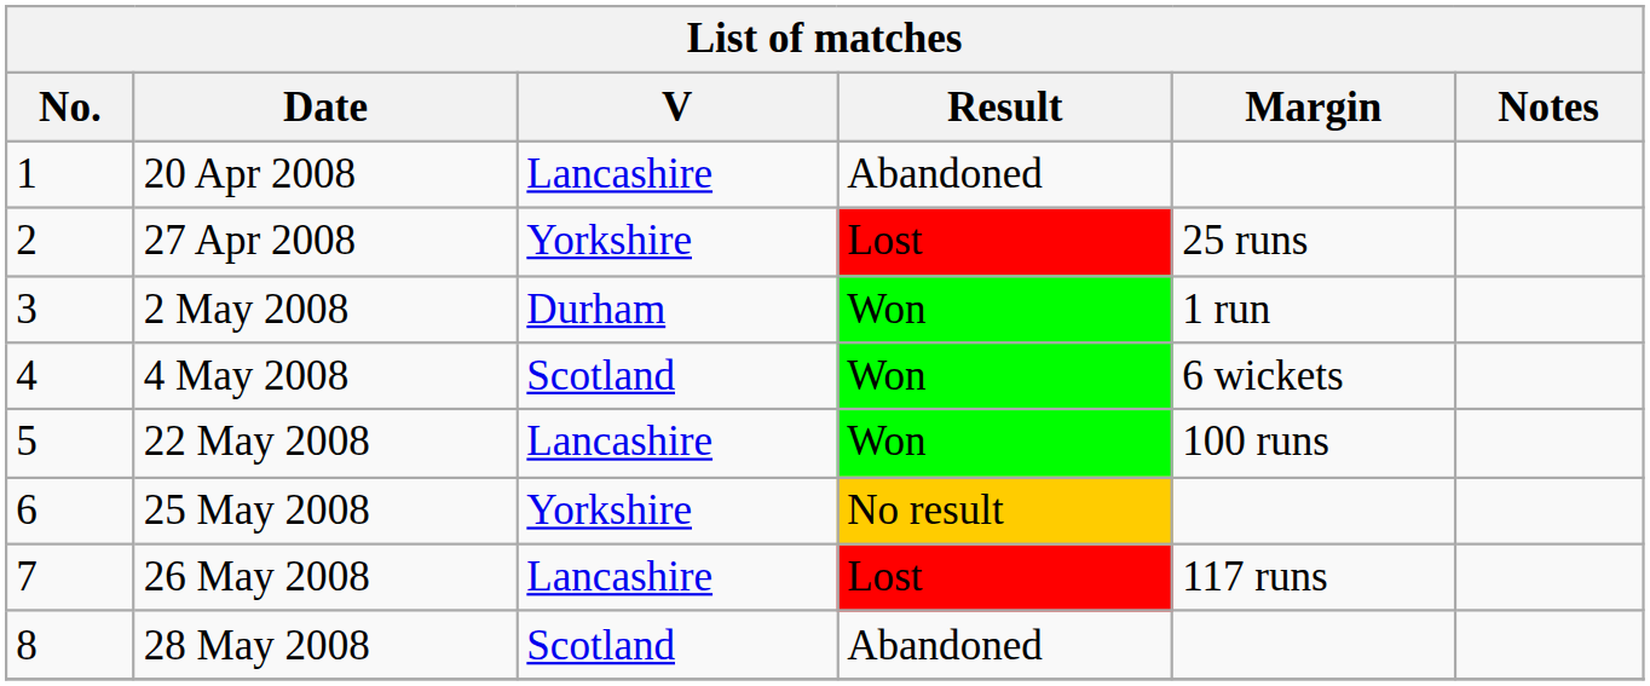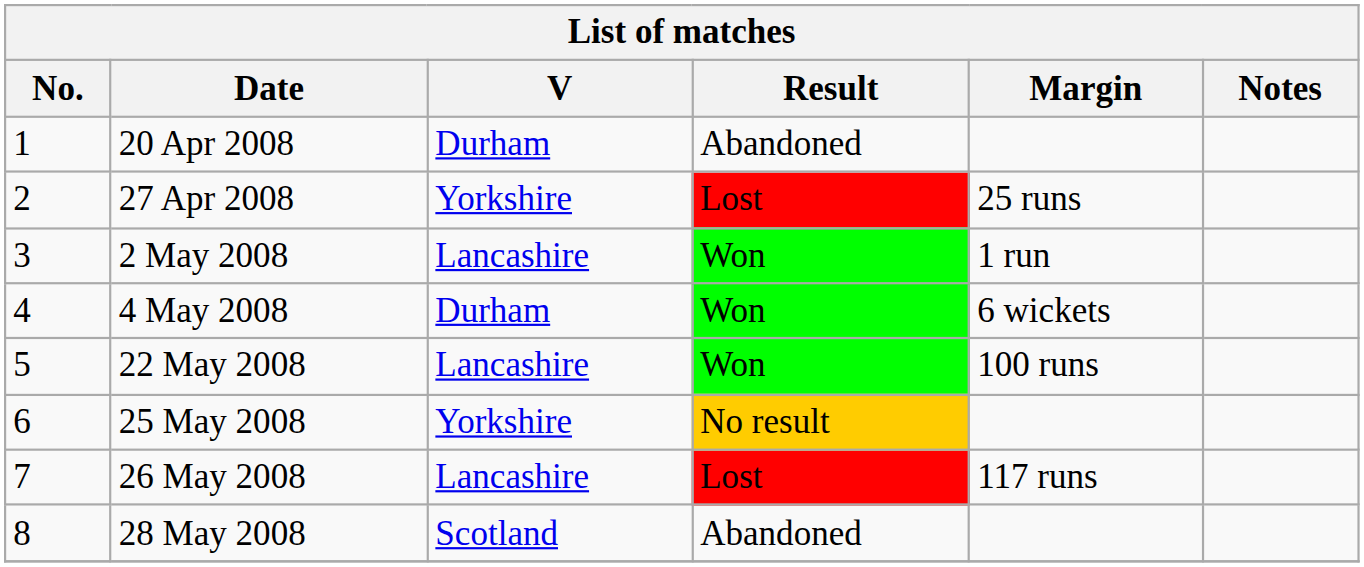20 Apr 2008 | V: Lancashire -> Durham
2 May 2008 | V: Durham -> Lancashire
4 May 2008 | V: Scotland -> Durham
